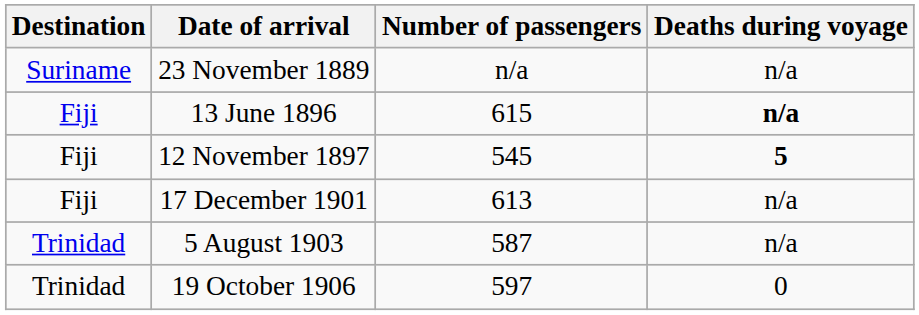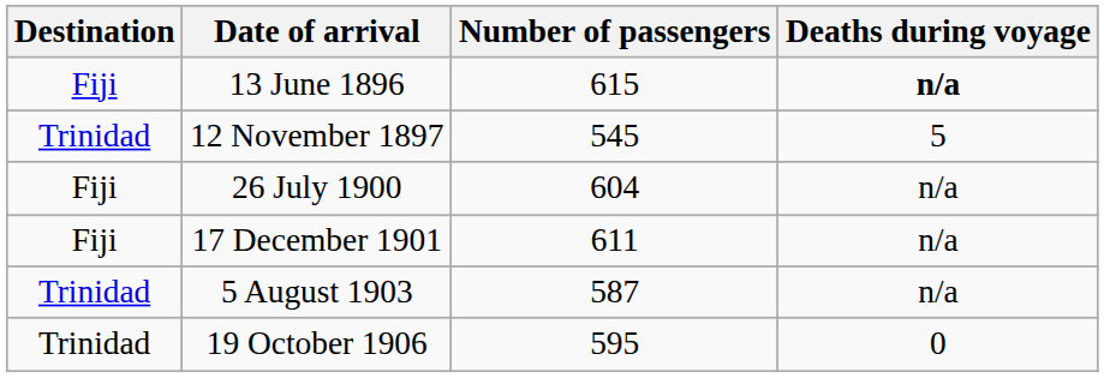- row: Suriname | 23 November 1889 | n/a | n/a
12 November 1897 | Destination: Fiji -> Trinidad
12 November 1897 | Deaths during voyage: bold -> normal
+ row: Fiji | 26 July 1900 | 604 | n/a
17 December 1901 | Number of passengers: 613 -> 611
19 October 1906 | Number of passengers: 597 -> 595
